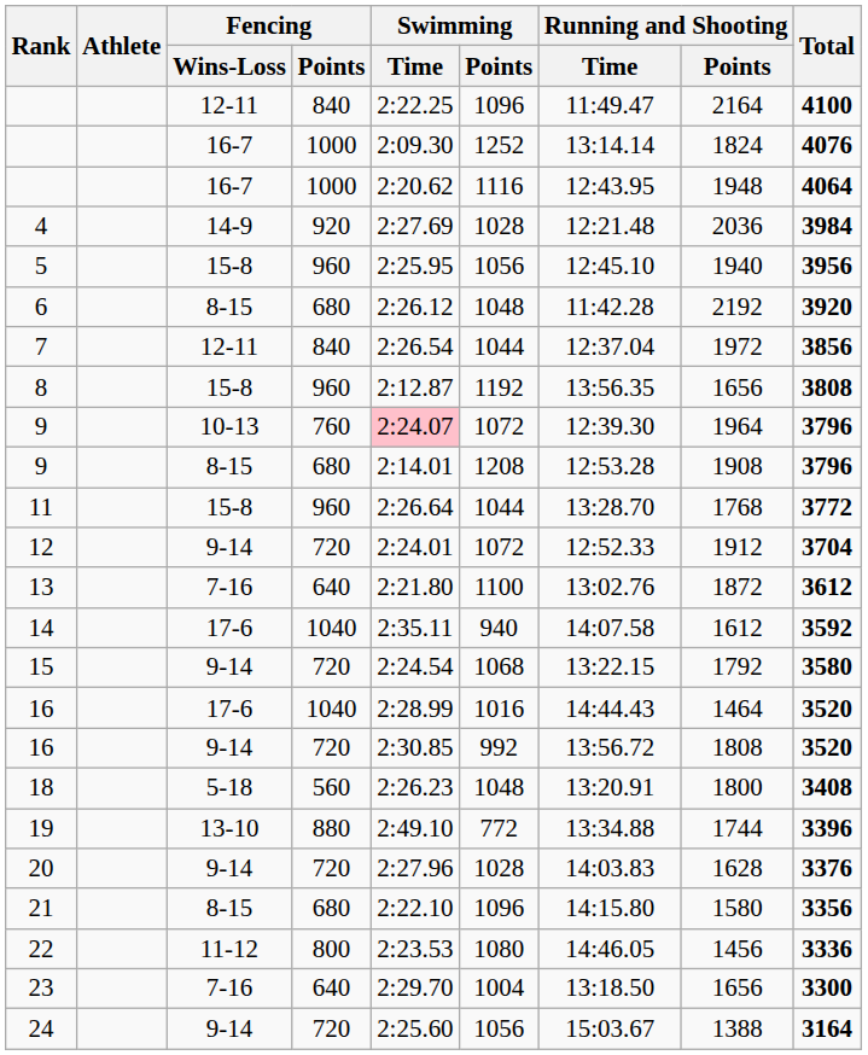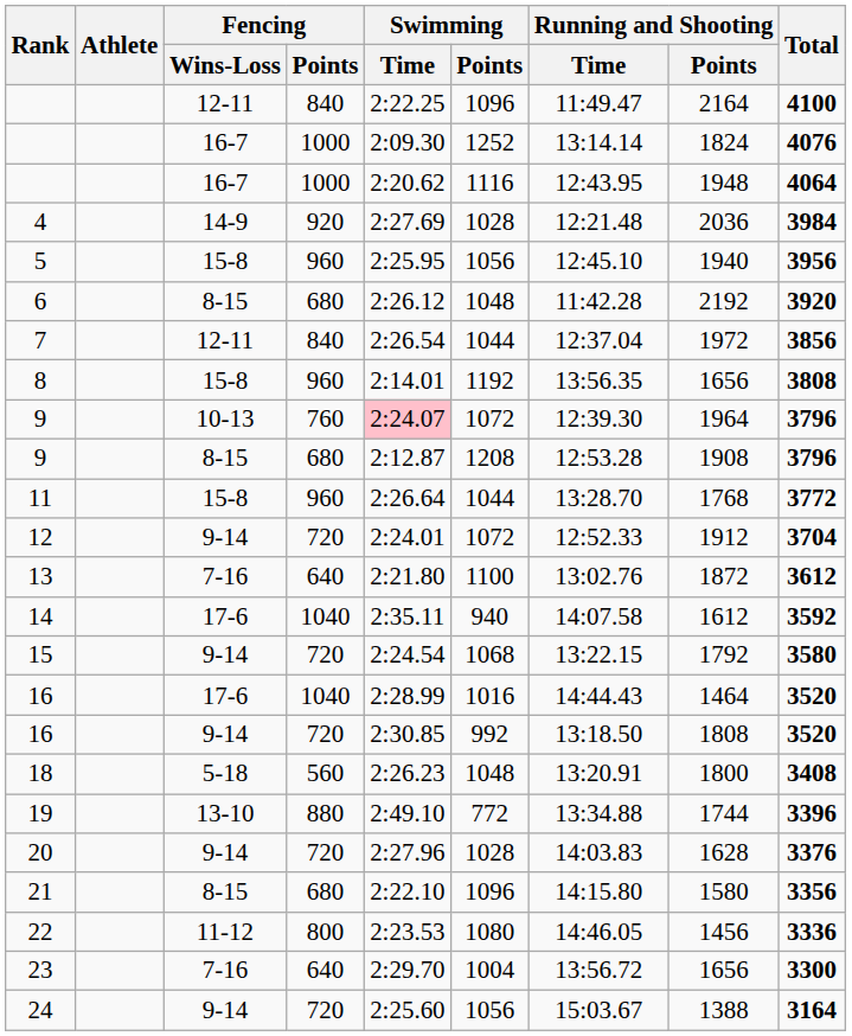8 | Swimming / Time: 2:12.87 -> 2:14.01
9 / 8-15 | Swimming / Time: 2:14.01 -> 2:12.87
16 / 9-14 | Running and Shooting / Time: 13:56.72 -> 13:18.50
23 | Running and Shooting / Time: 13:18.50 -> 13:56.72
